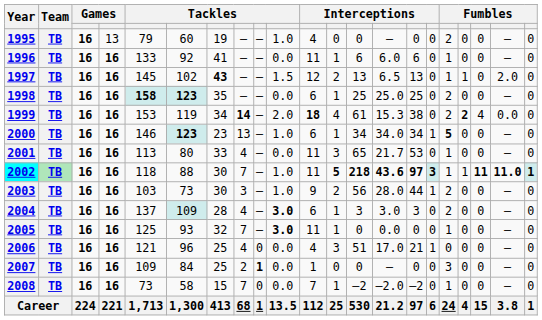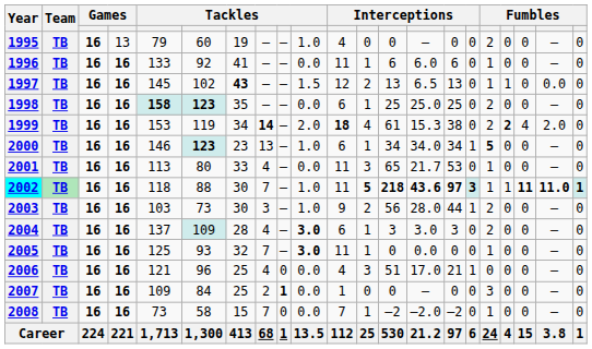1997 | column 20: 2.0 -> 0.0
1999 | column 20: 0.0 -> 2.0
